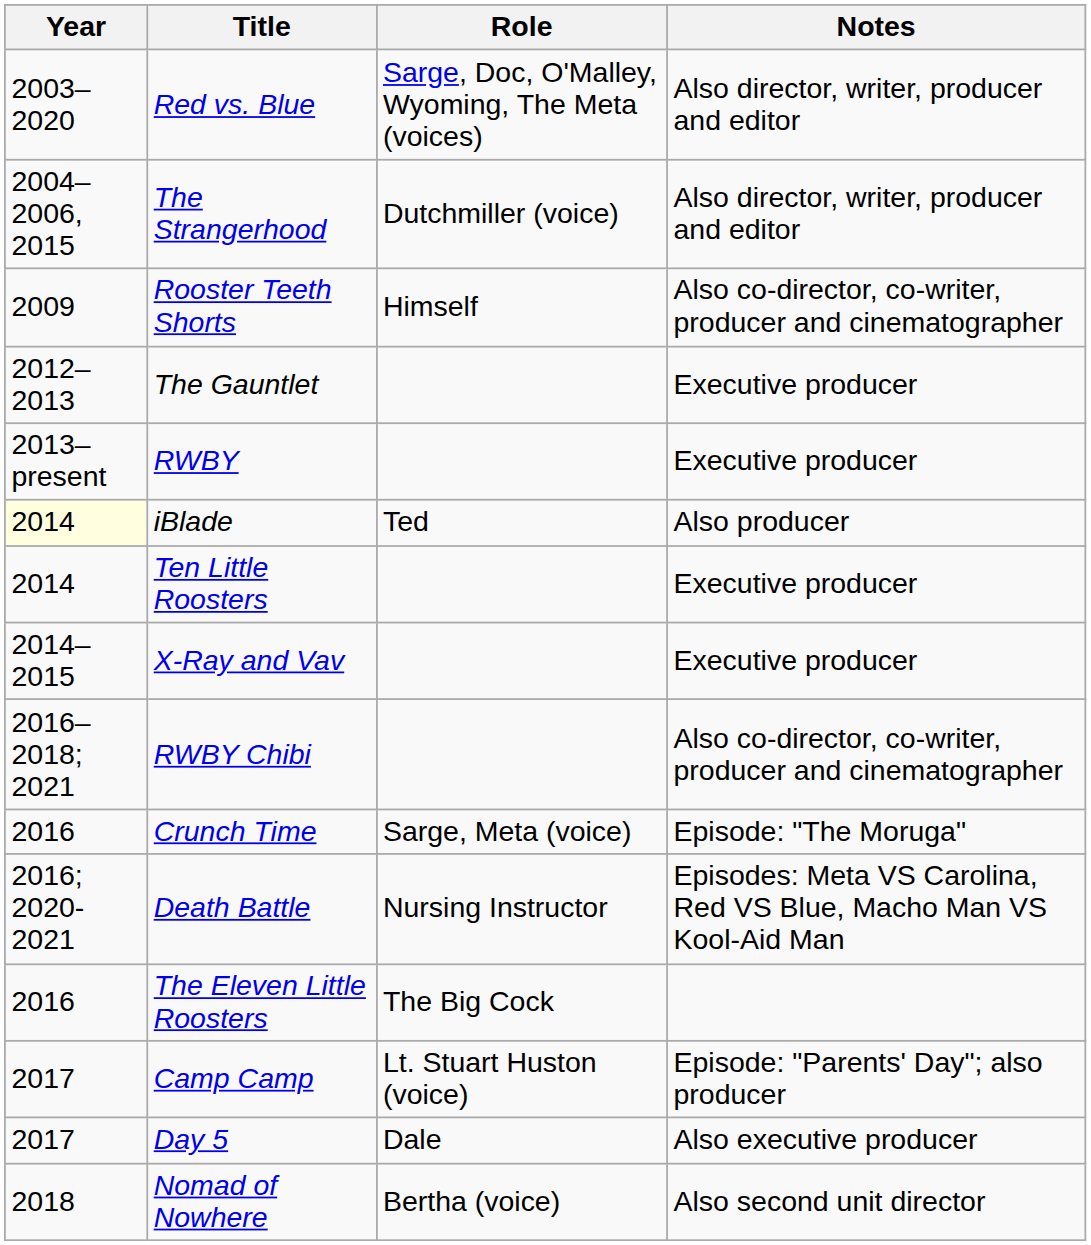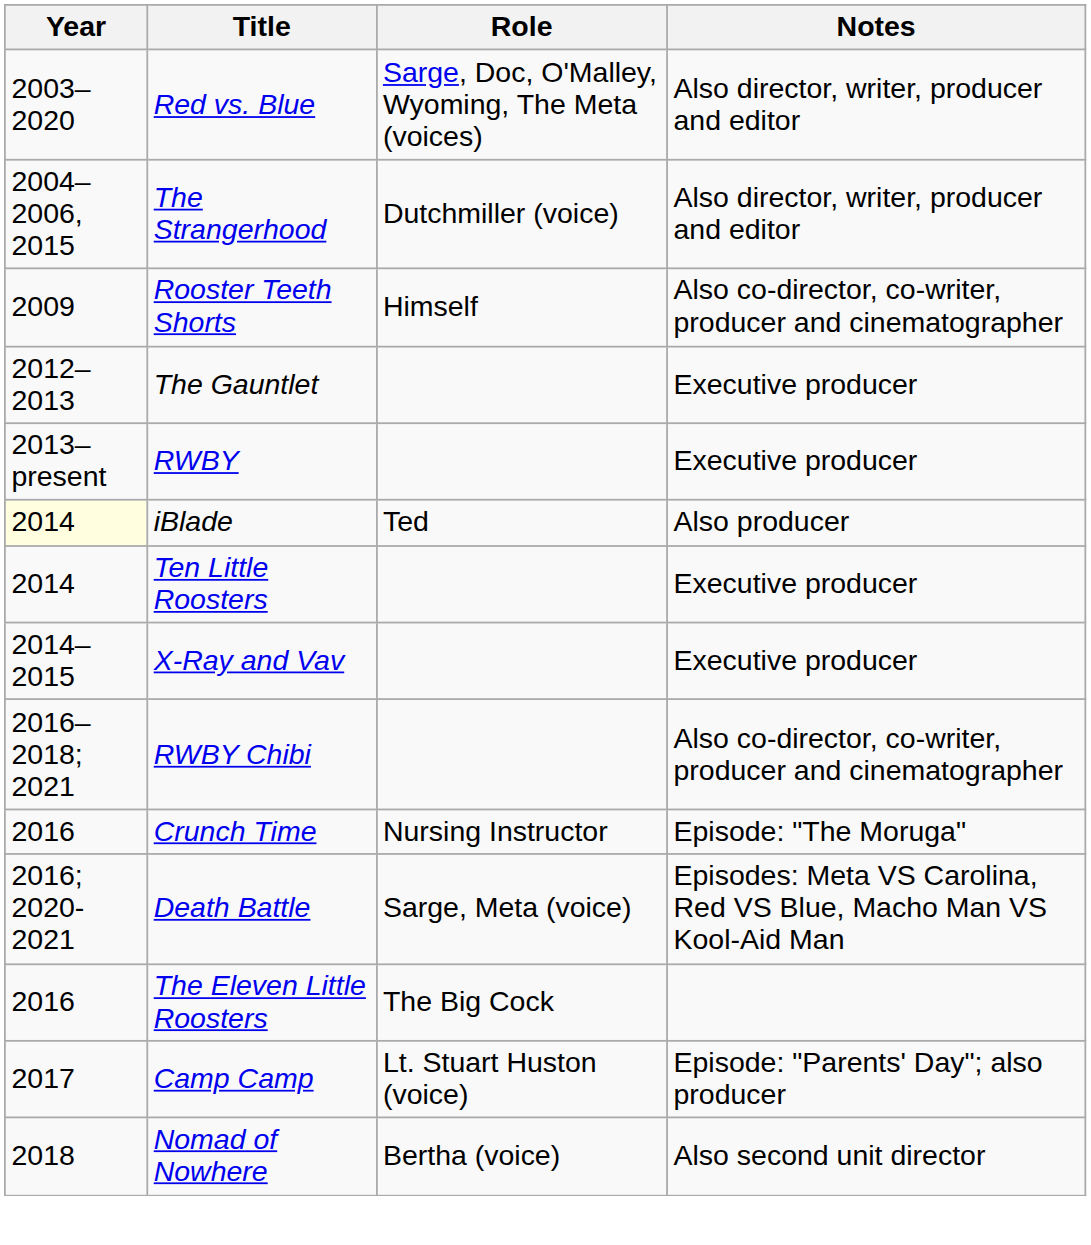Crunch Time | Role: Sarge, Meta (voice) -> Nursing Instructor
Death Battle | Role: Nursing Instructor -> Sarge, Meta (voice)
- row: 2017 | Day 5 | Dale | Also executive producer
